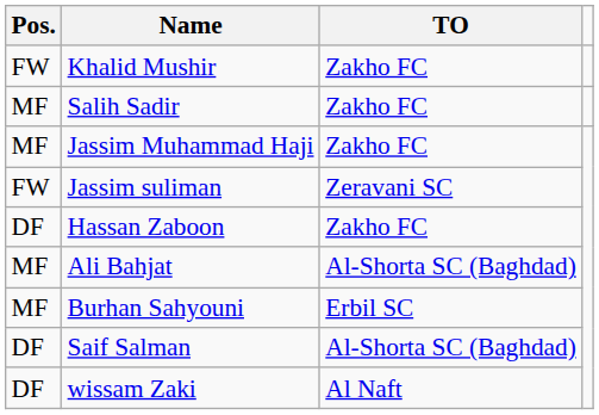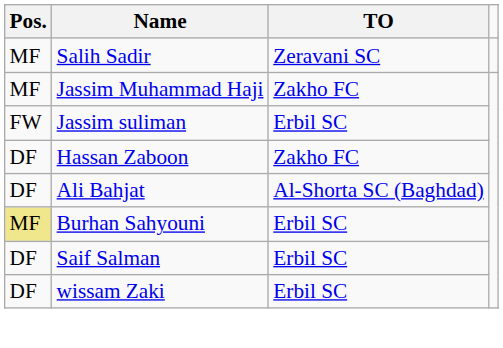- row: FW | Khalid Mushir | Zakho FC
Salih Sadir | TO: Zakho FC -> Zeravani SC
Jassim suliman | TO: Zeravani SC -> Erbil SC
Ali Bahjat | Pos.: MF -> DF
Burhan Sahyouni | Pos.: no background -> khaki background
Saif Salman | TO: Al-Shorta SC (Baghdad) -> Erbil SC
wissam Zaki | TO: Al Naft -> Erbil SC
